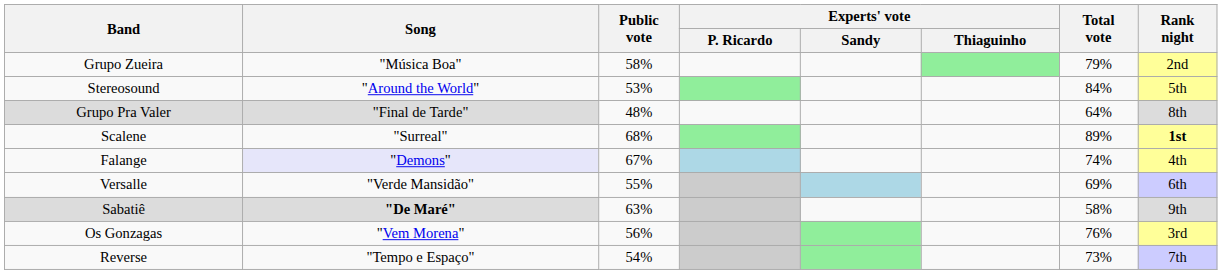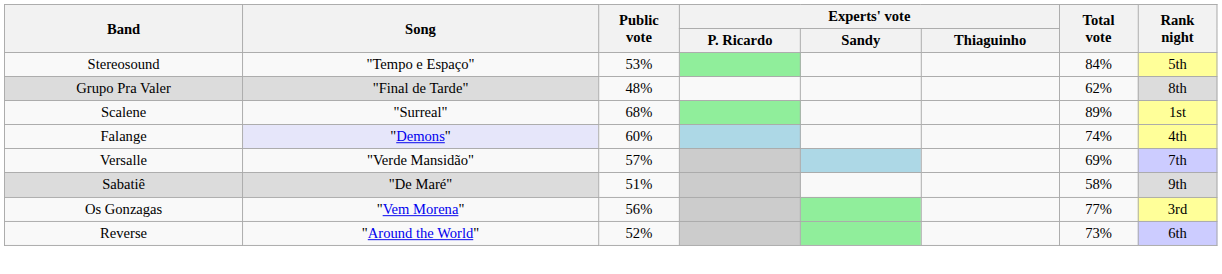- row: Grupo Zueira | "Música Boa" | 58% | 79% | 2nd
Stereosound | Song: "Around the World" -> "Tempo e Espaço"
Grupo Pra Valer | Total vote: 64% -> 62%
Scalene | Rank night: bold -> normal
Falange | Public vote: 67% -> 60%
Versalle | Public vote: 55% -> 57%
Versalle | Rank night: 6th -> 7th
Sabatiê | Song: bold -> normal
Sabatiê | Public vote: 63% -> 51%
Os Gonzagas | Total vote: 76% -> 77%
Reverse | Song: "Tempo e Espaço" -> "Around the World"
Reverse | Public vote: 54% -> 52%
Reverse | Rank night: 7th -> 6th
